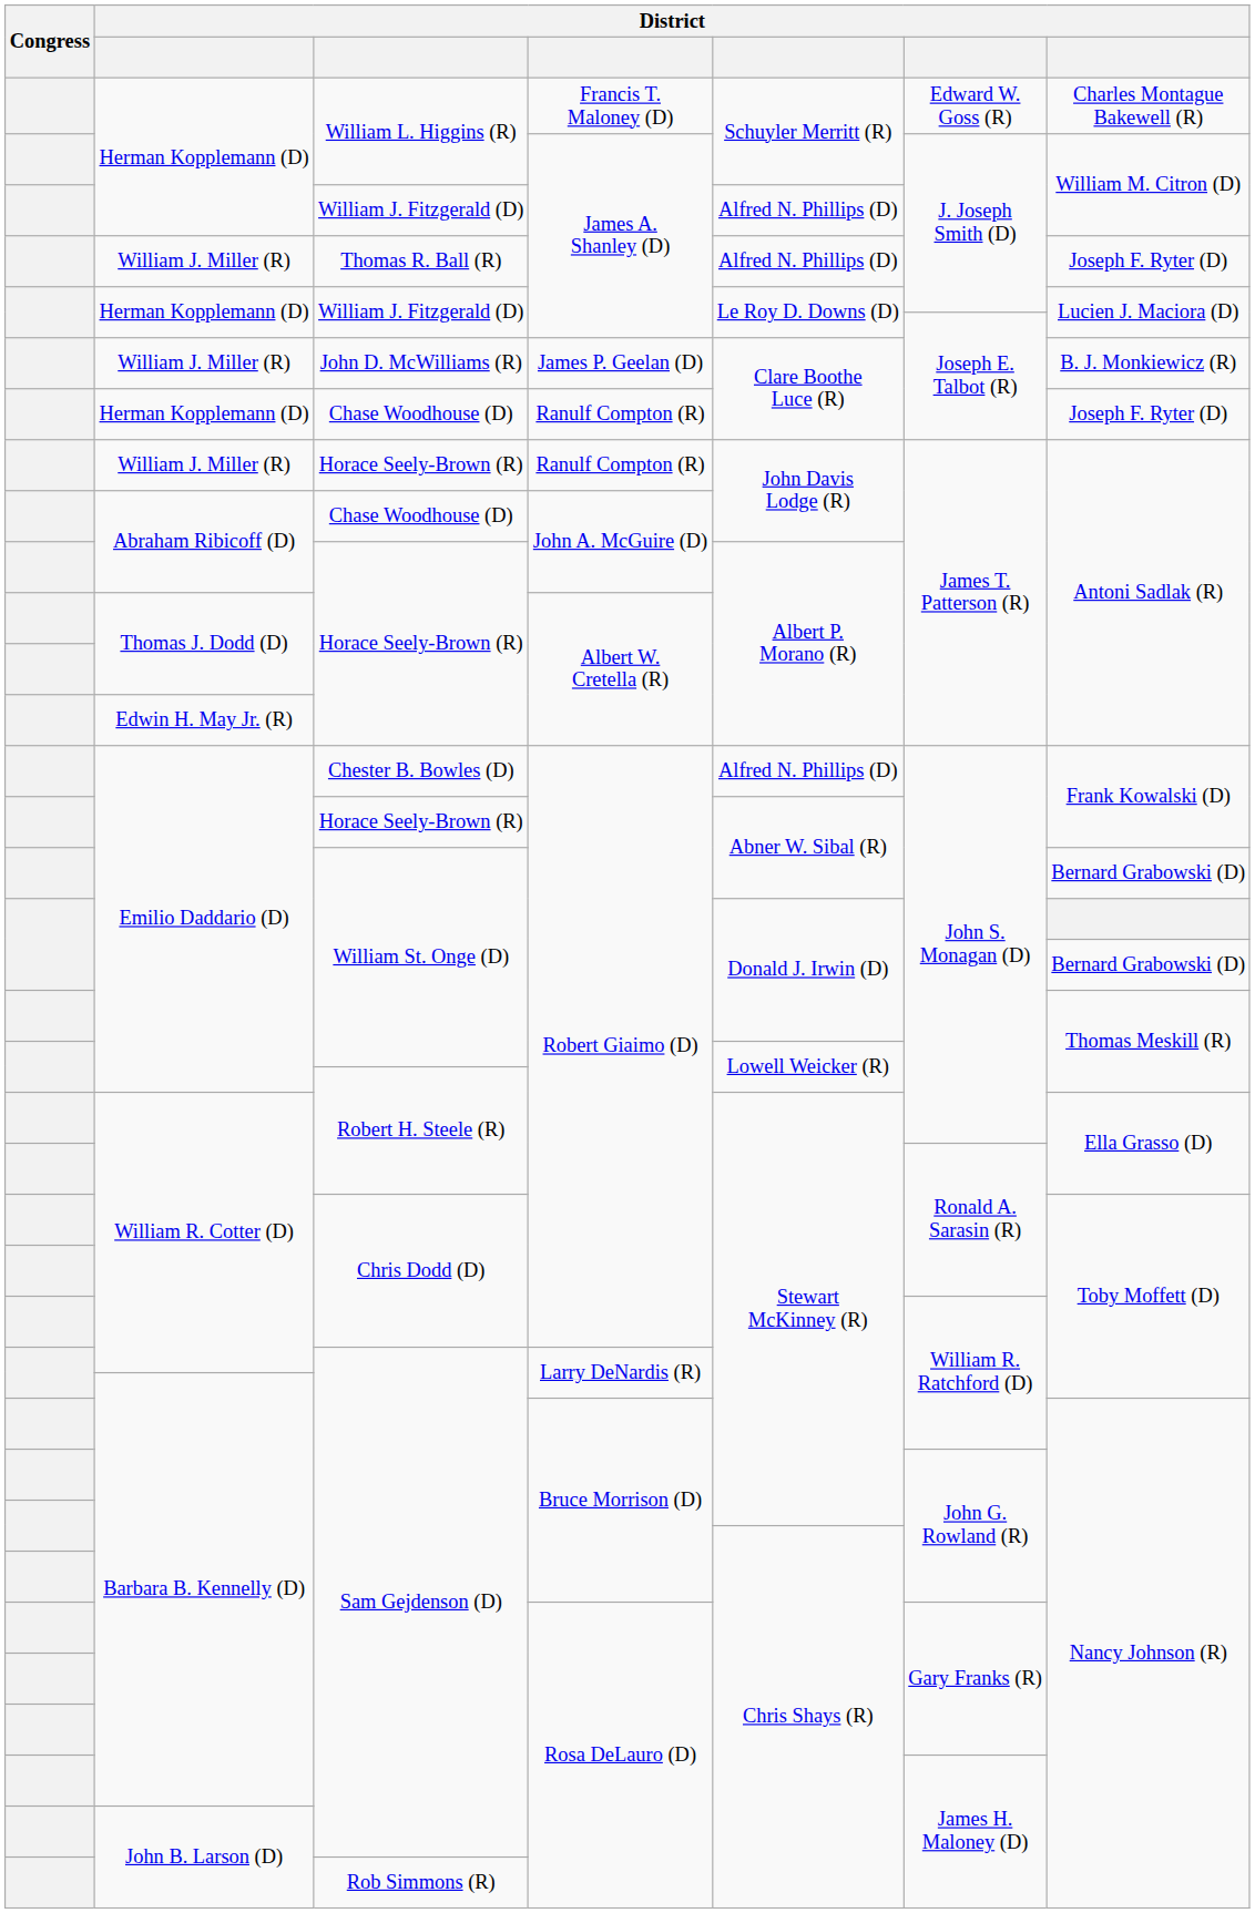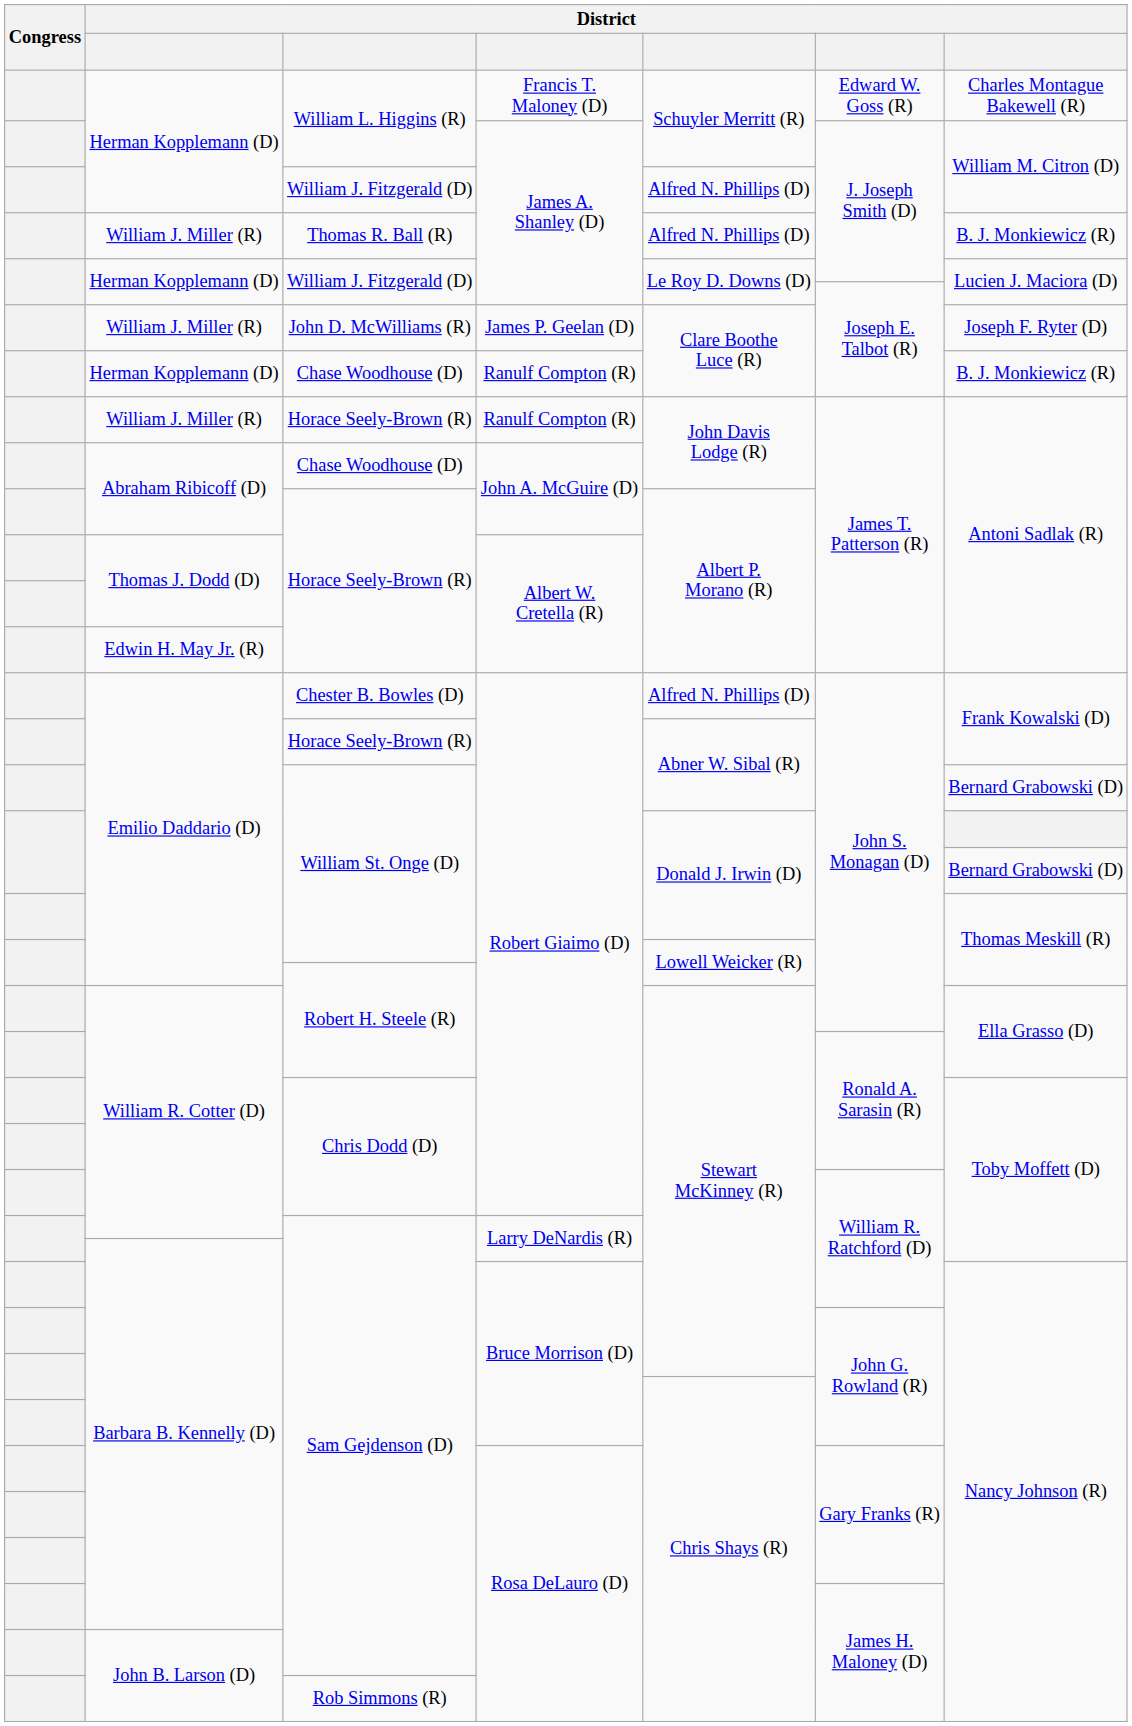Thomas R. Ball (R) | column 7: Joseph F. Ryter (D) -> B. J. Monkiewicz (R)
John D. McWilliams (R) | column 7: B. J. Monkiewicz (R) -> Joseph F. Ryter (D)
Herman Kopplemann (D) / Chase Woodhouse (D) | column 7: Joseph F. Ryter (D) -> B. J. Monkiewicz (R)
